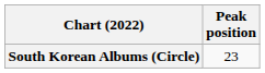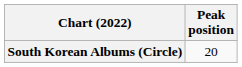South Korean Albums (Circle) | Peak position: 23 -> 20
